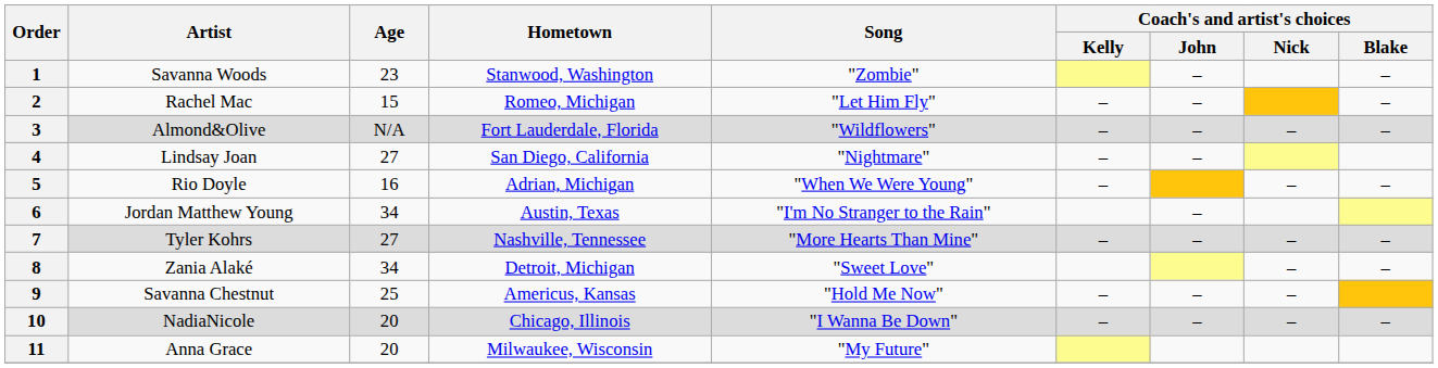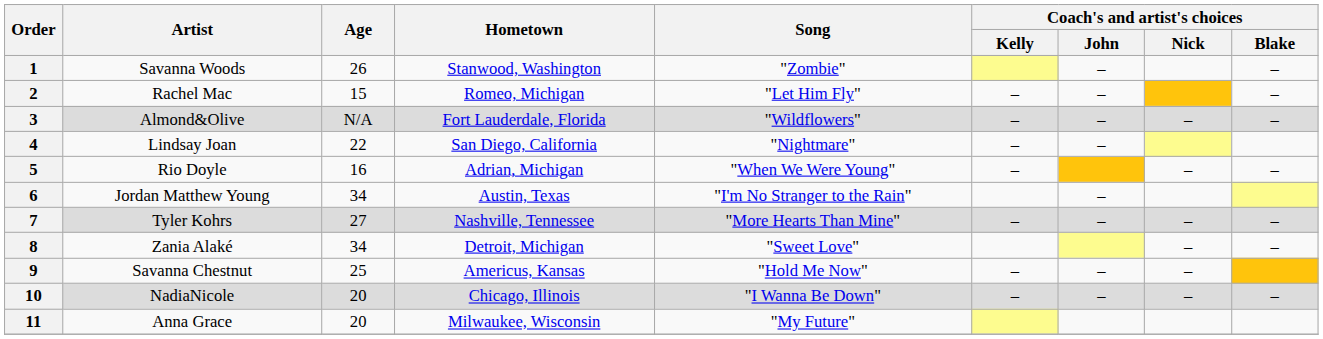1 | Age: 23 -> 26
4 | Age: 27 -> 22
